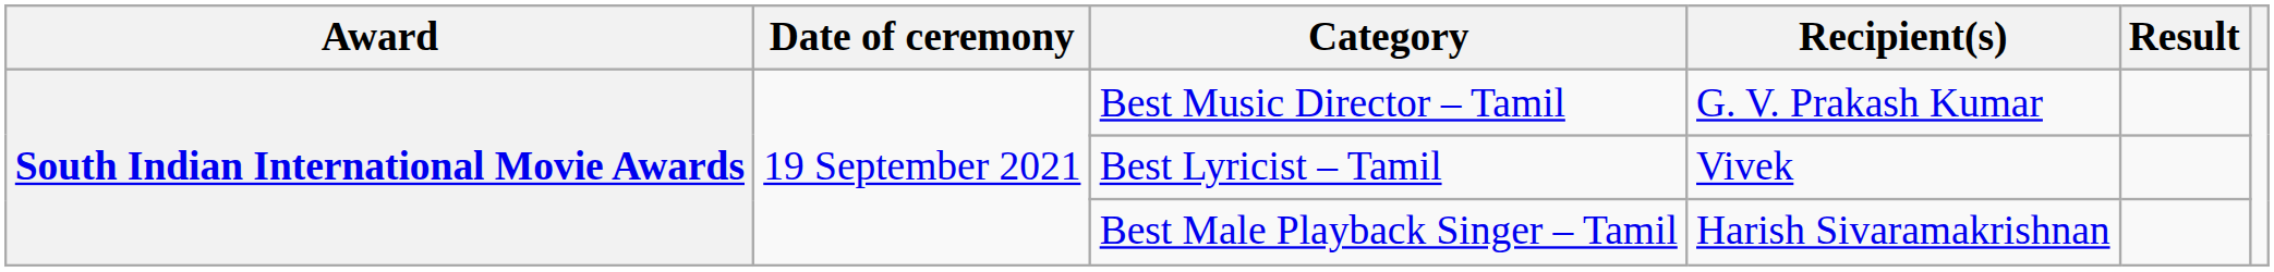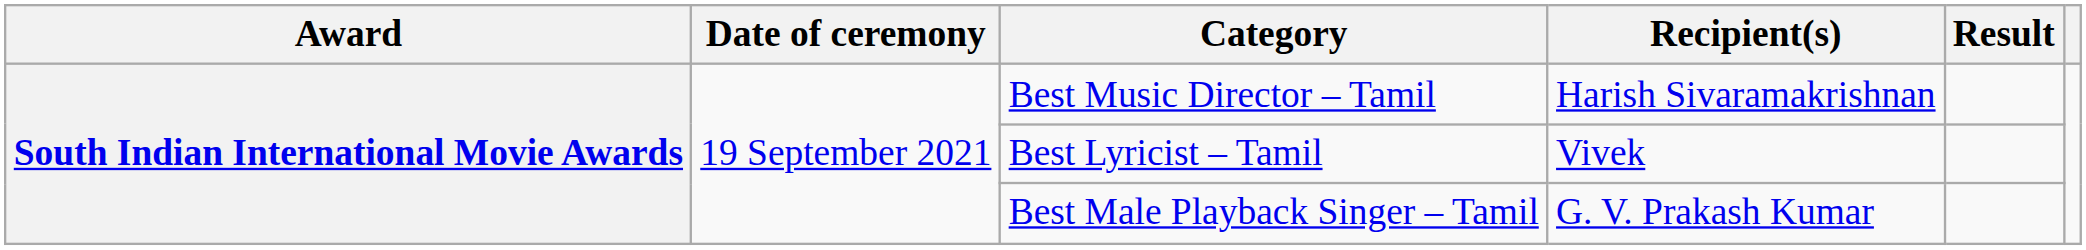Best Music Director – Tamil | Recipient(s): G. V. Prakash Kumar -> Harish Sivaramakrishnan
Best Male Playback Singer – Tamil | Recipient(s): Harish Sivaramakrishnan -> G. V. Prakash Kumar
